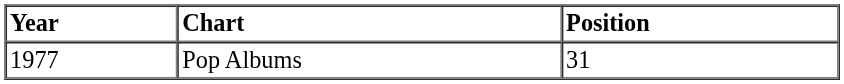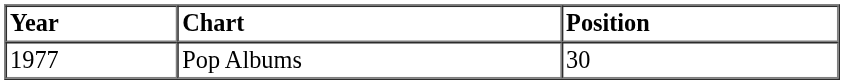Pop Albums | Position: 31 -> 30
